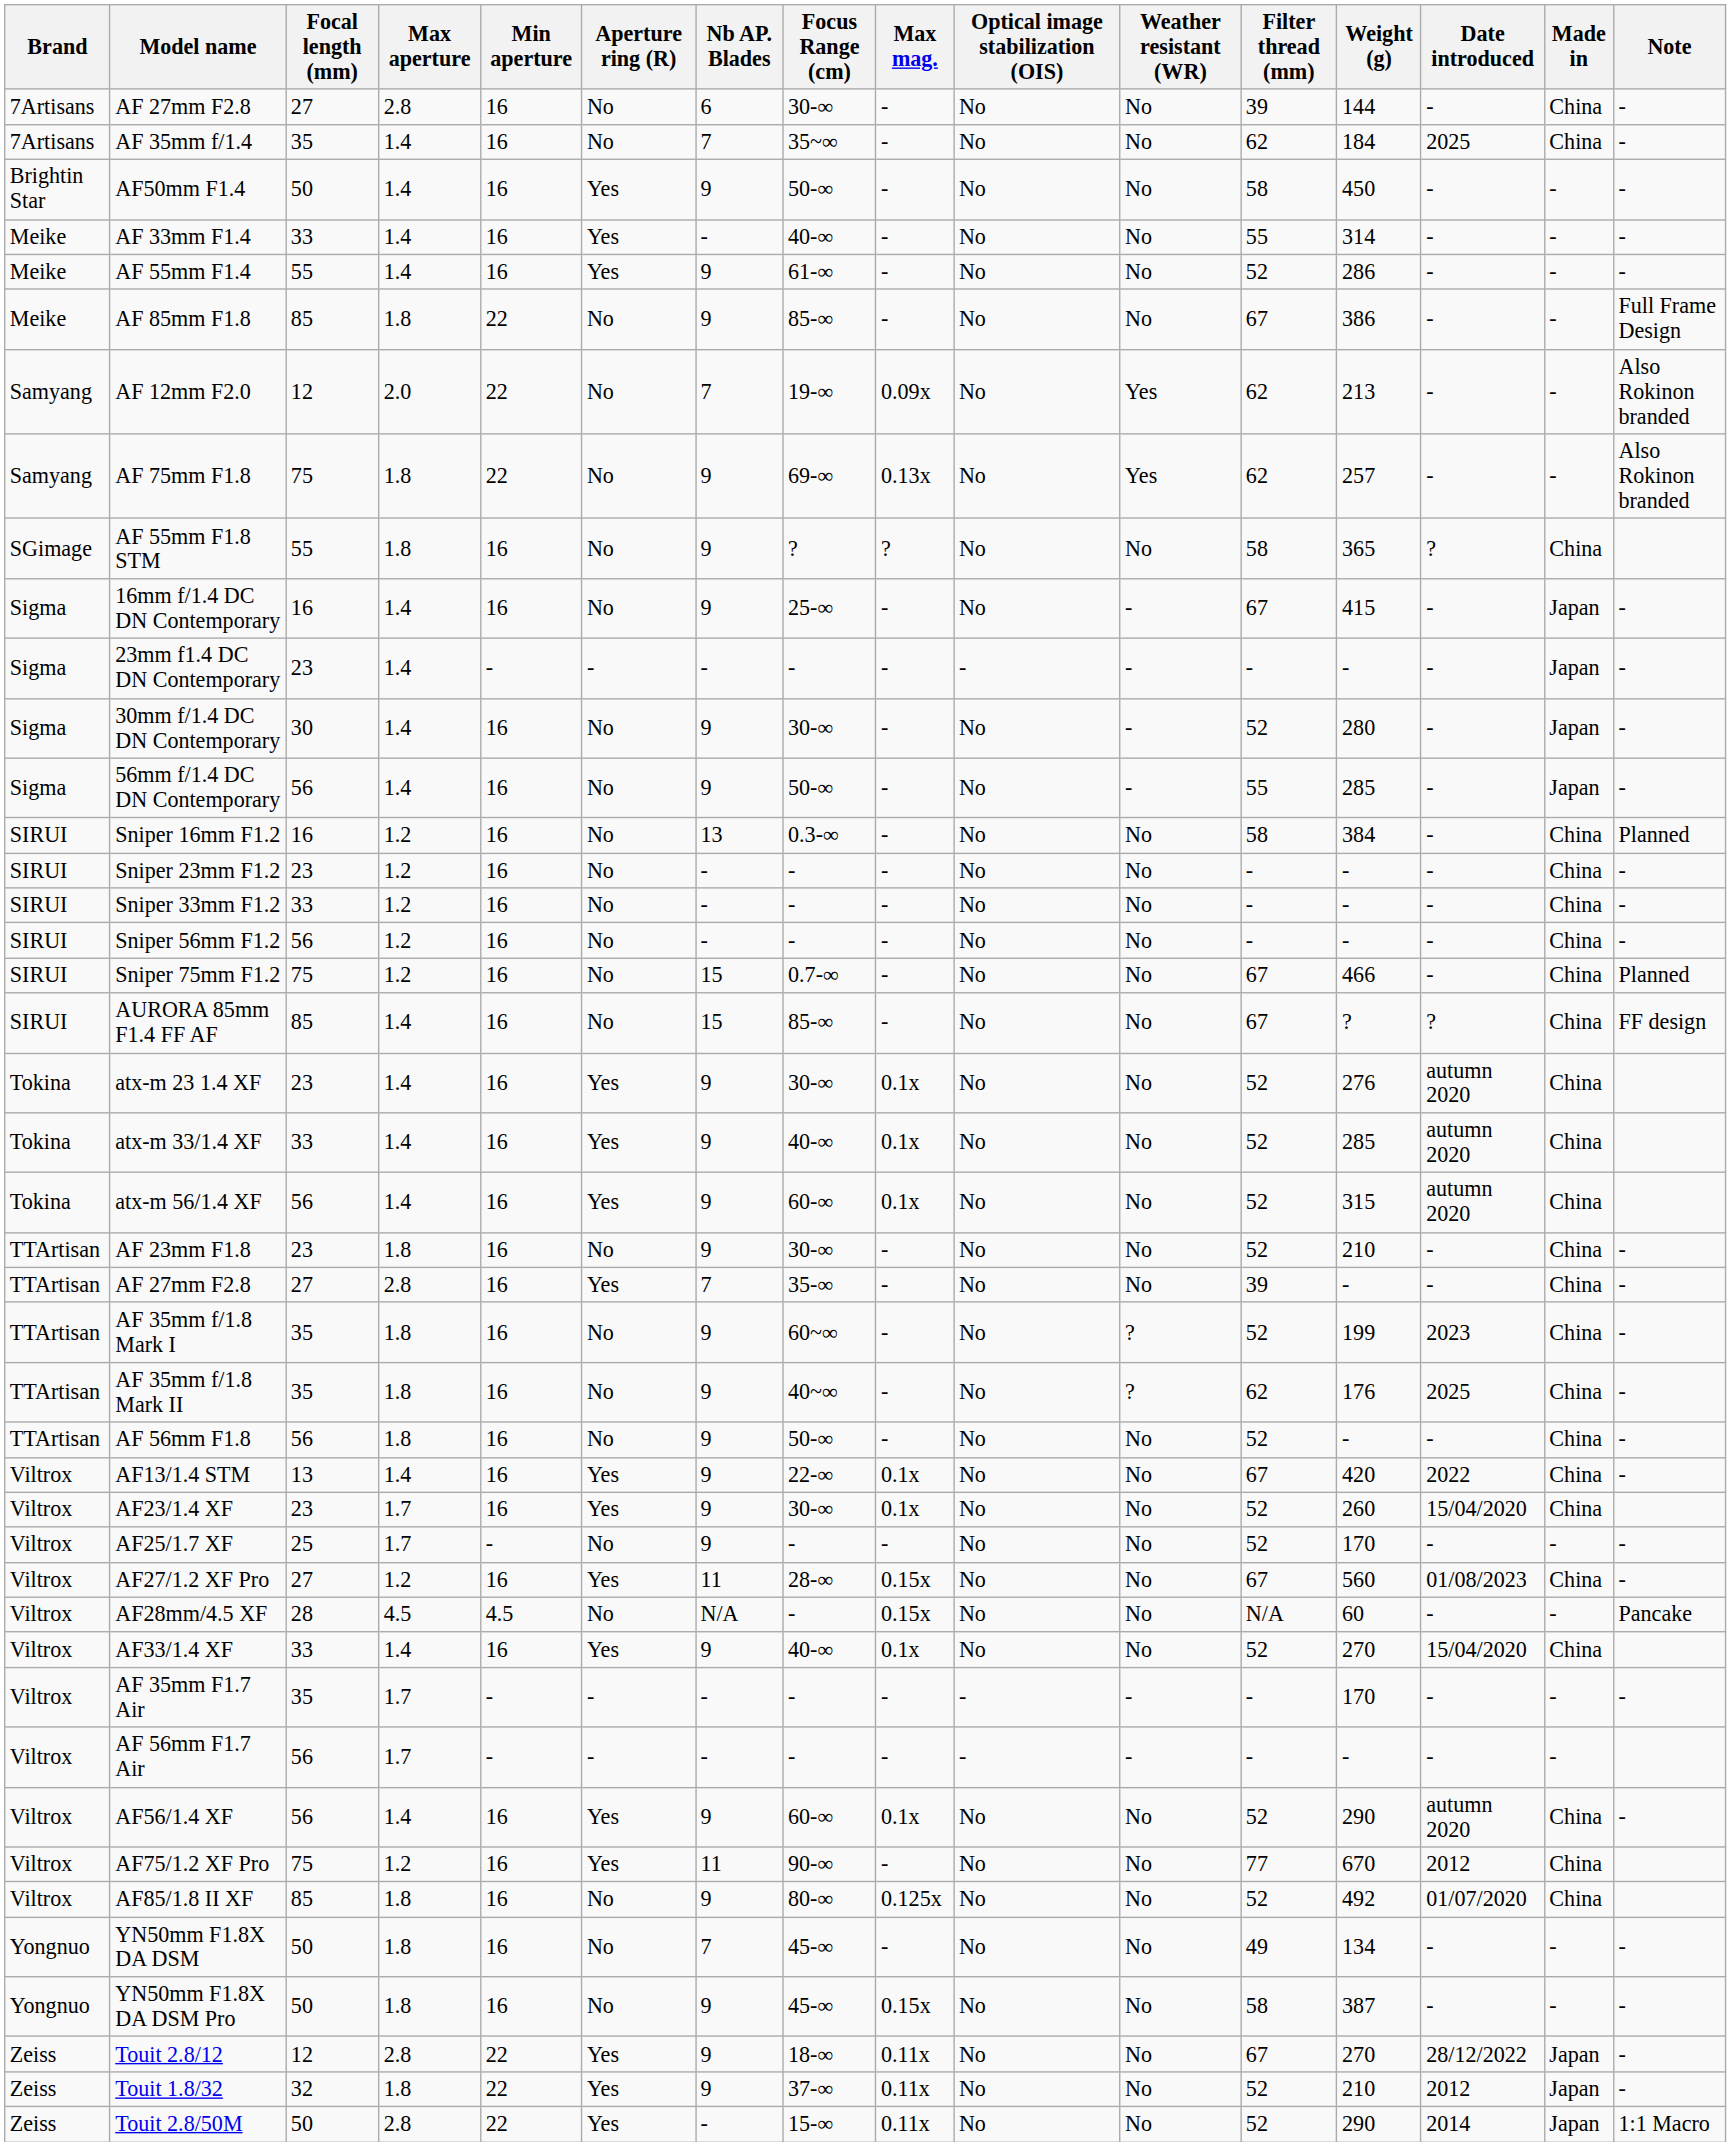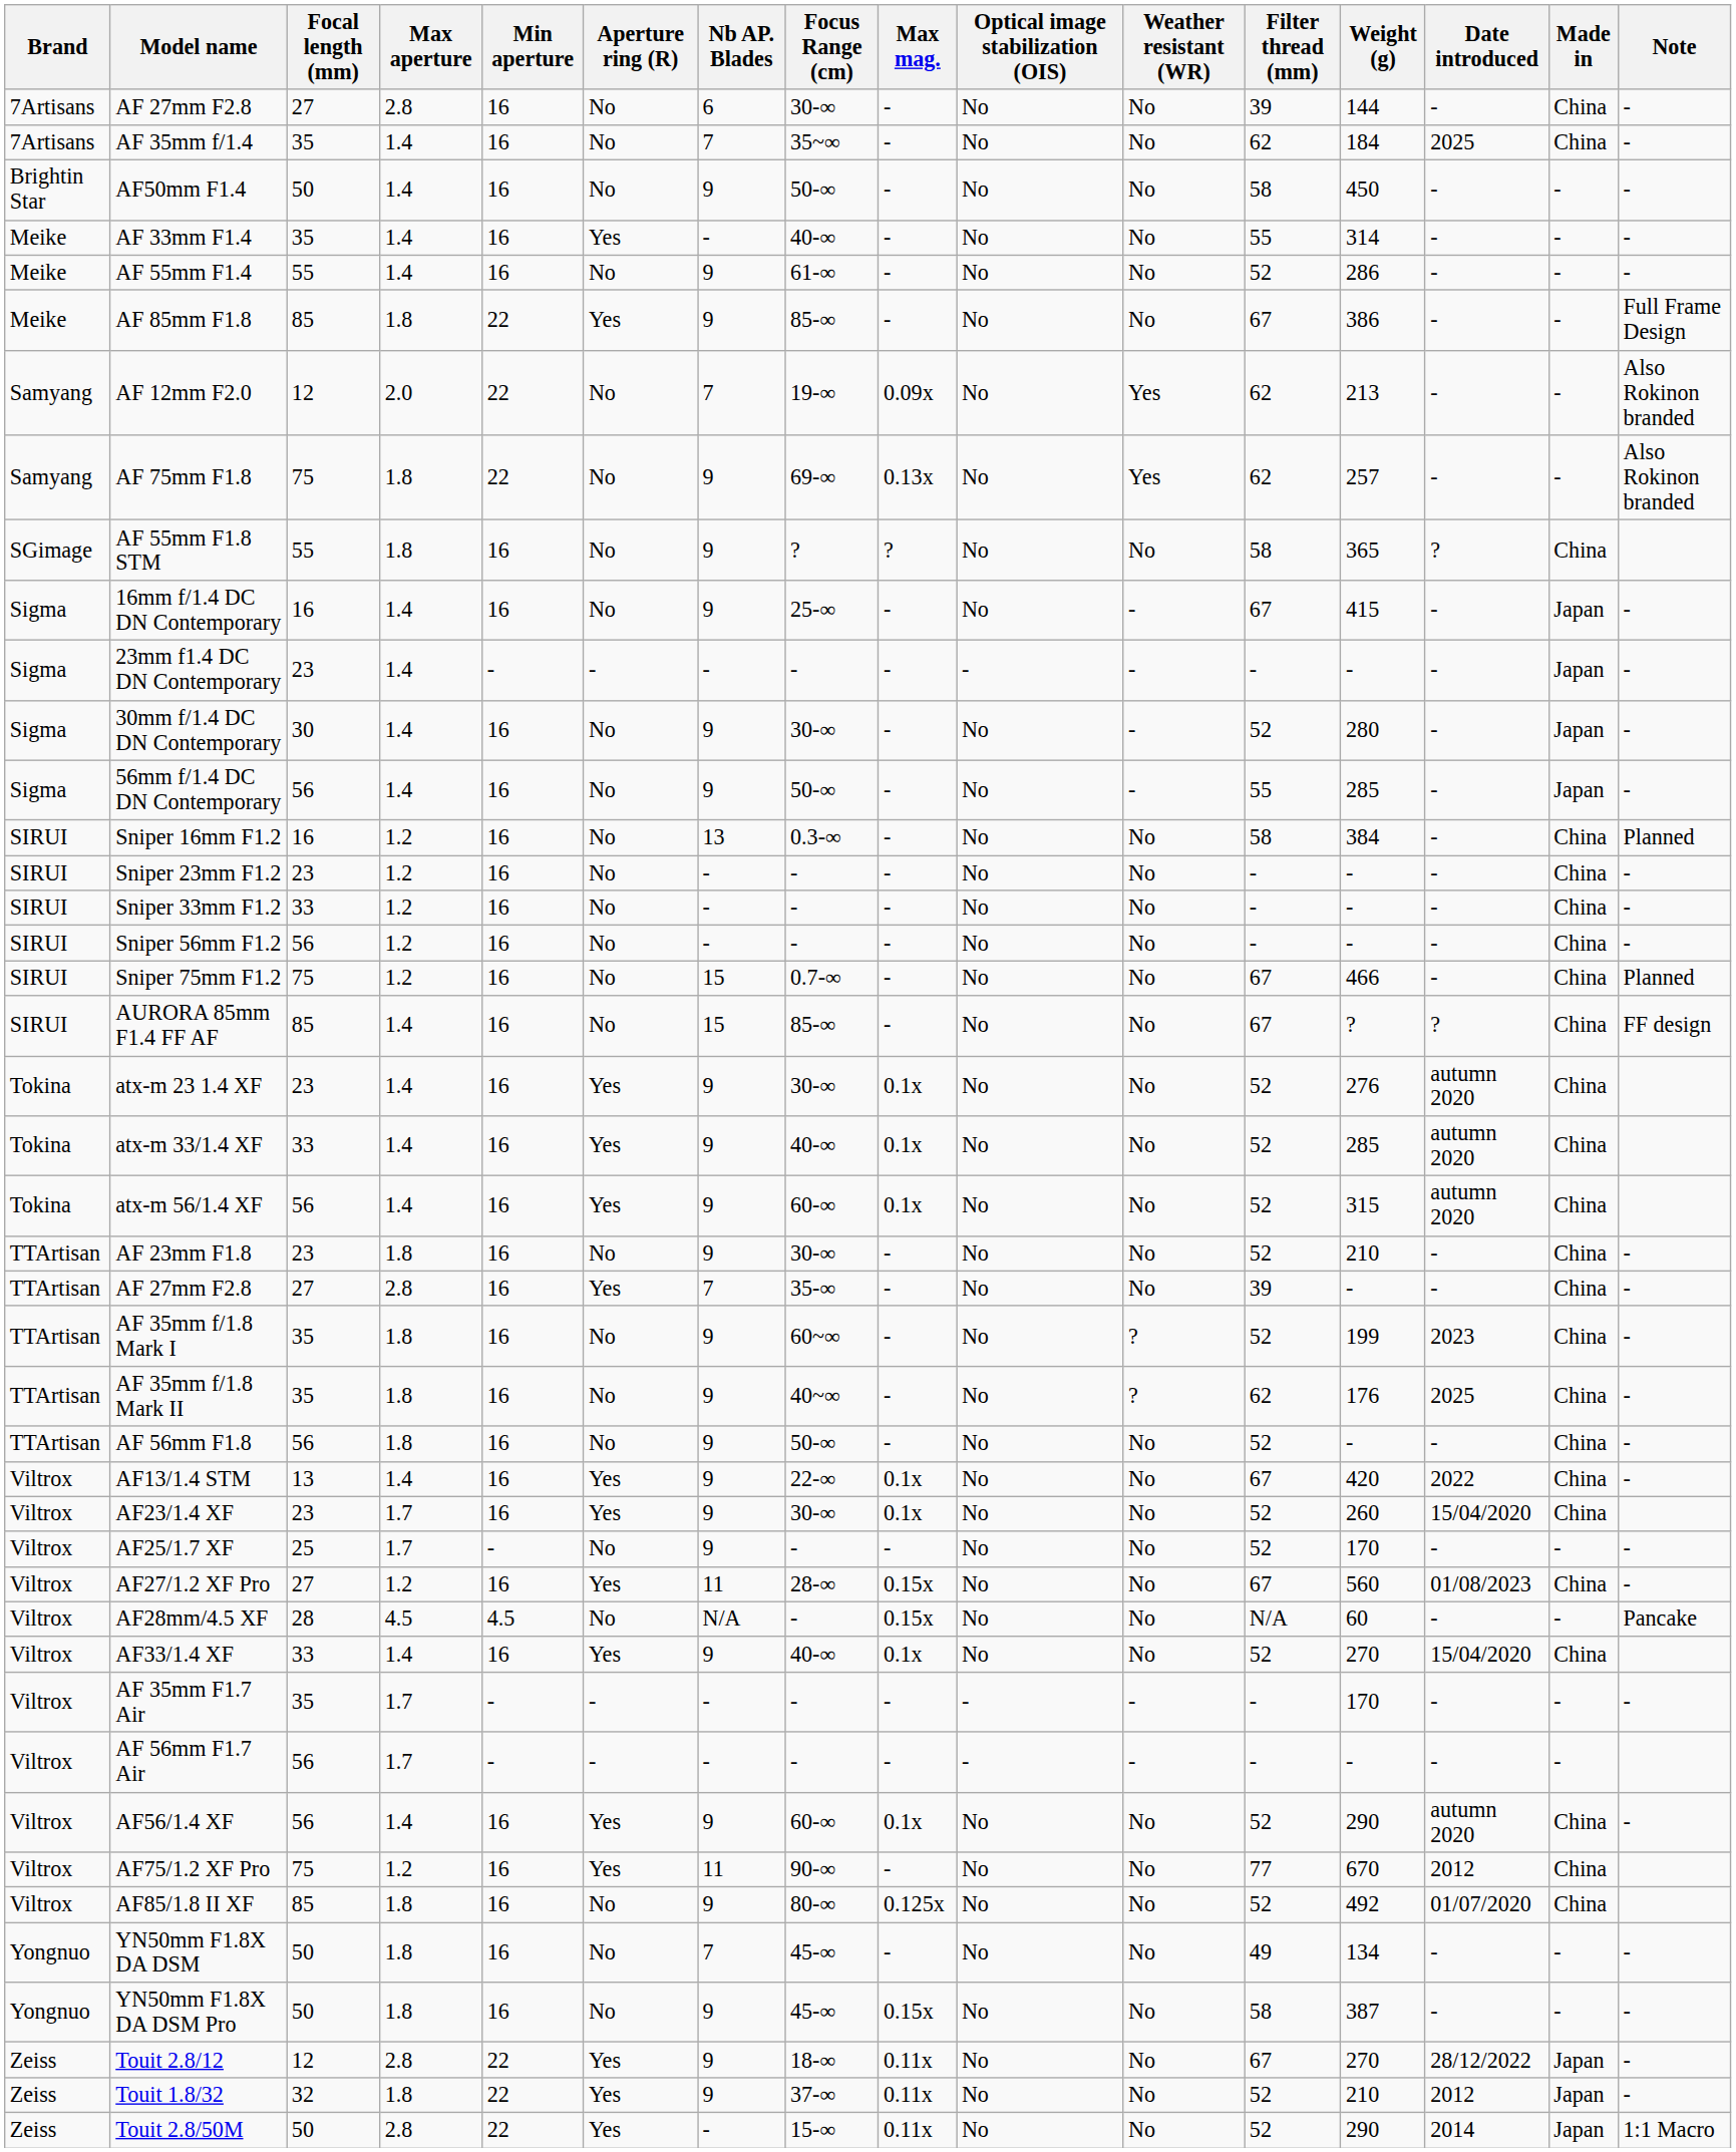AF50mm F1.4 | Aperture ring (R): Yes -> No
AF 33mm F1.4 | Focal length (mm): 33 -> 35
AF 55mm F1.4 | Aperture ring (R): Yes -> No
AF 85mm F1.8 | Aperture ring (R): No -> Yes
